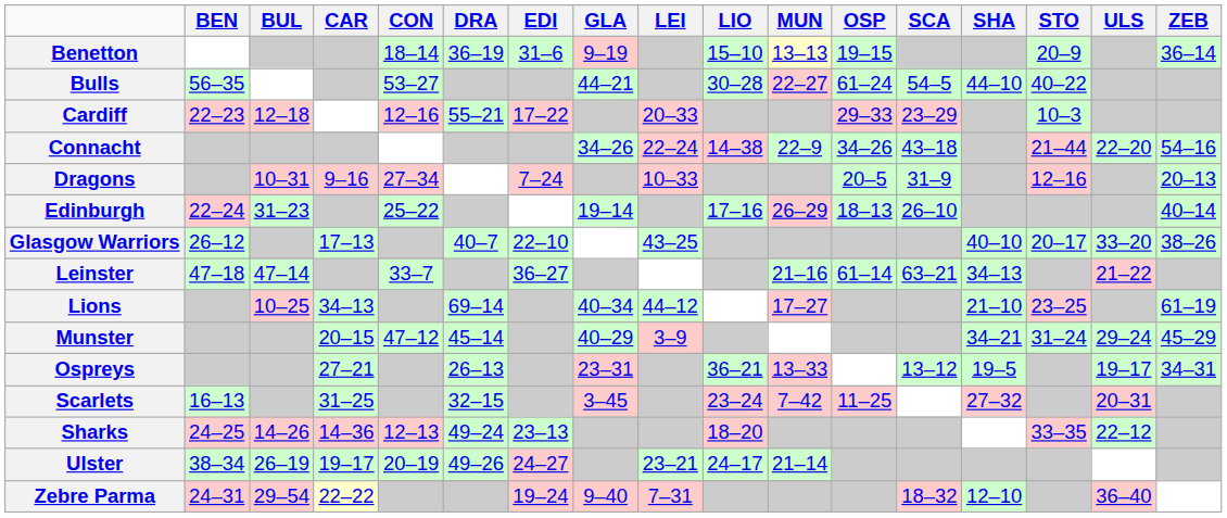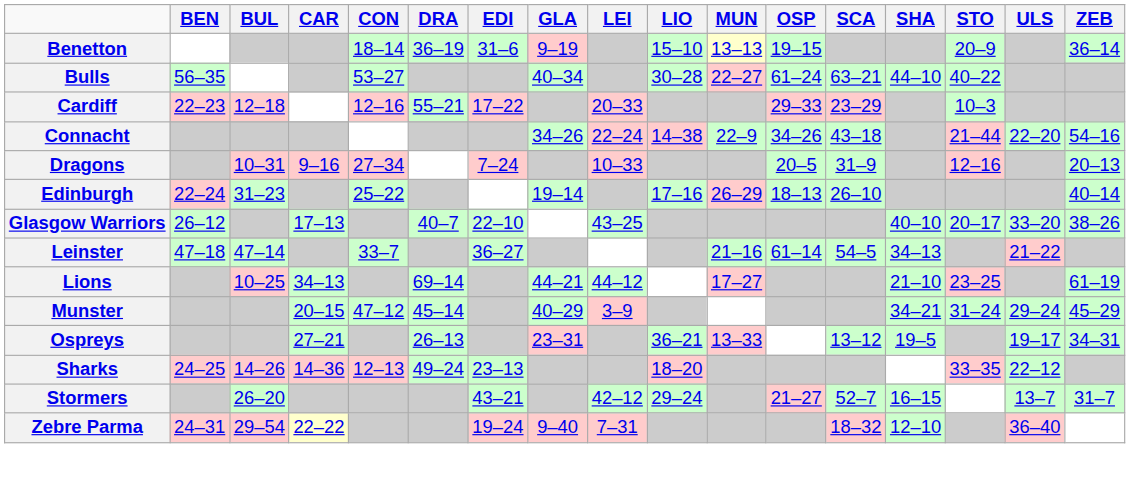Bulls | GLA: 44–21 -> 40–34
Bulls | SCA: 54–5 -> 63–21
Leinster | SCA: 63–21 -> 54–5
Lions | GLA: 40–34 -> 44–21
- row: Scarlets | 16–13 | 31–25 | 32–15 | 3–45 | 23–24 | 7–42 | 11–25 | 27–32 | 20–31
+ row: Stormers | 26–20 | 43–21 | 42–12 | 29–24 | 21–27 | 52–7 | 16–15 | 13–7 | 31–7
- row: Ulster | 38–34 | 26–19 | 19–17 | 20–19 | 49–26 | 24–27 | 23–21 | 24–17 | 21–14
